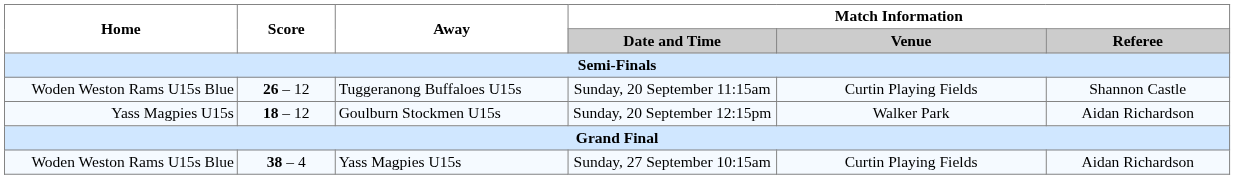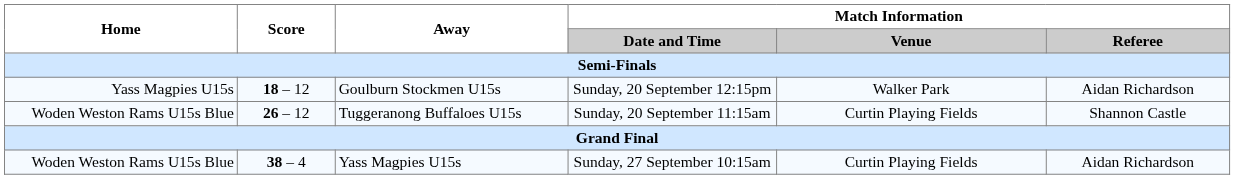rows swapped: Tuggeranong Buffaloes U15s <-> Goulburn Stockmen U15s
